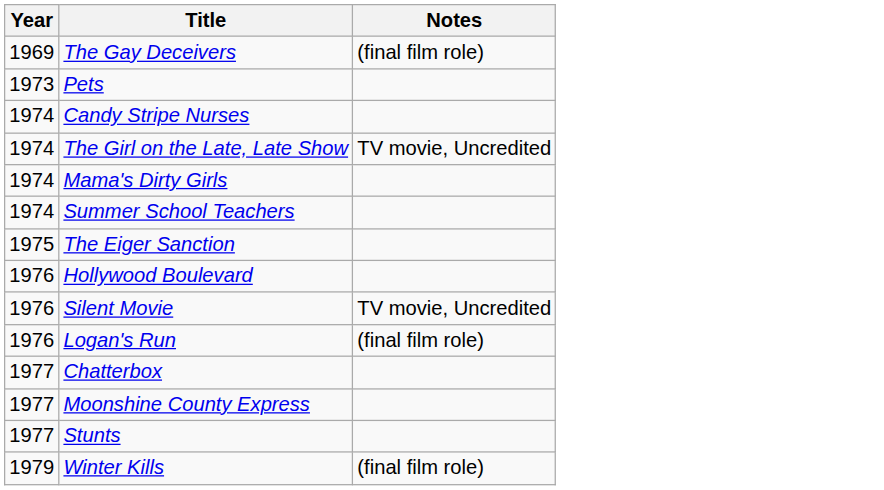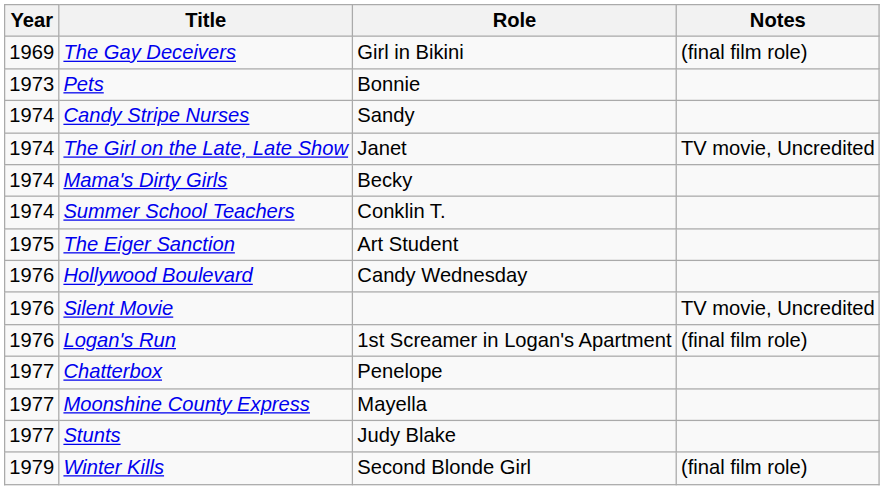+ column: Role | Girl in Bikini | Bonnie | Sandy | Janet | Becky | Conklin T. | Art Student | Candy Wednesday | 1st Screamer in Logan's Apartment | Penelope | Mayella | Judy Blake | Second Blonde Girl
